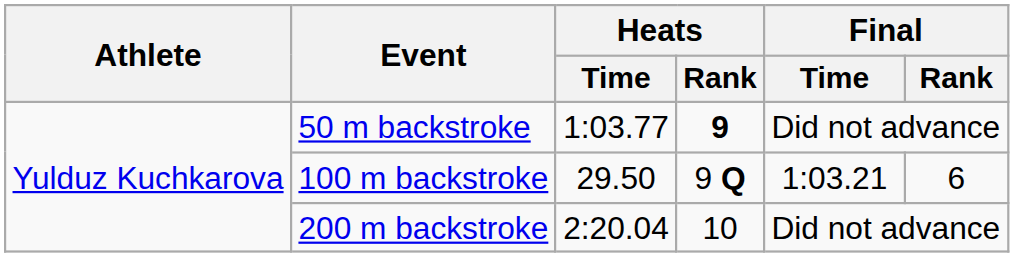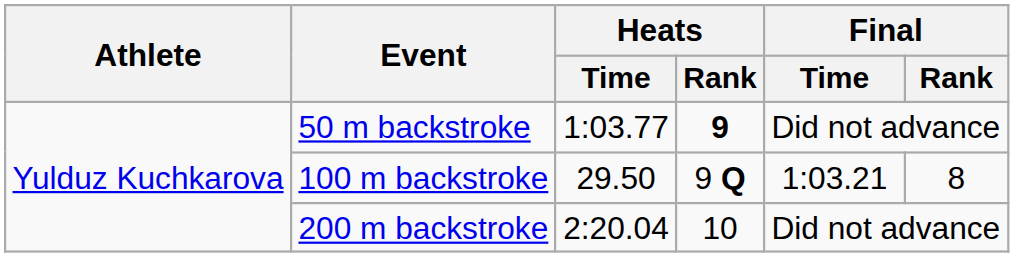100 m backstroke | Final / Rank: 6 -> 8
